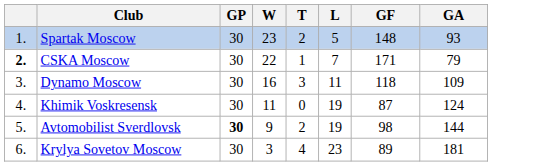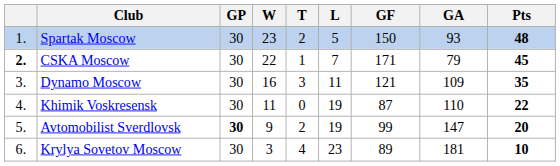+ column: Pts | 48 | 45 | 35 | 22 | 20 | 10
Spartak Moscow | GF: 148 -> 150
Dynamo Moscow | GF: 118 -> 121
Khimik Voskresensk | GA: 124 -> 110
Avtomobilist Sverdlovsk | GF: 98 -> 99
Avtomobilist Sverdlovsk | GA: 144 -> 147
